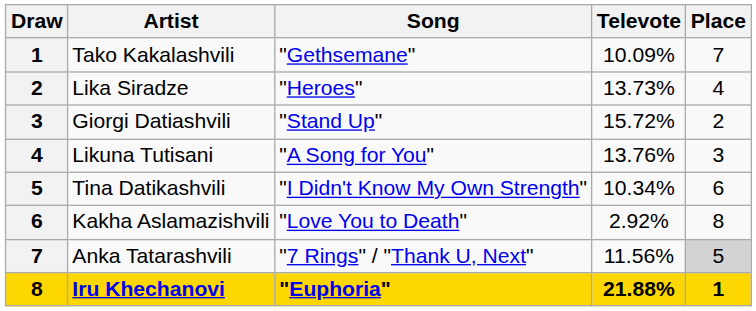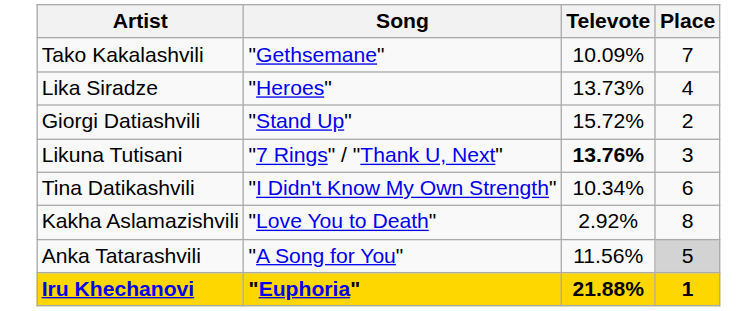- column: Draw | 1 | 2 | 3 | 4 | 5 | 6 | 7 | 8
Likuna Tutisani | Song: "A Song for You" -> "7 Rings" / "Thank U, Next"
Likuna Tutisani | Televote: normal -> bold
Anka Tatarashvili | Song: "7 Rings" / "Thank U, Next" -> "A Song for You"
